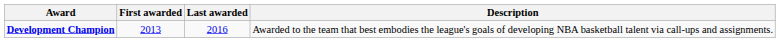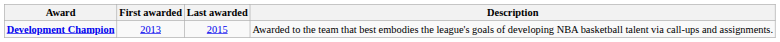Development Champion | Last awarded: 2016 -> 2015
